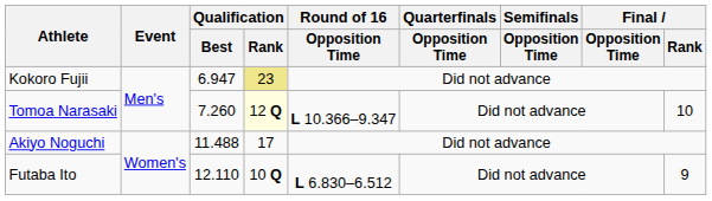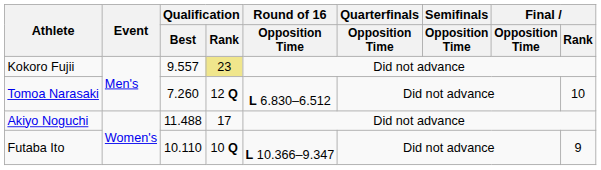Kokoro Fujii | Qualification / Best: 6.947 -> 9.557
Tomoa Narasaki | Qualification / Rank: lightyellow background -> no background
Tomoa Narasaki | Round of 16 / Opposition Time: L 10.366–9.347 -> L 6.830–6.512
Futaba Ito | Qualification / Best: 12.110 -> 10.110
Futaba Ito | Round of 16 / Opposition Time: L 6.830–6.512 -> L 10.366–9.347
